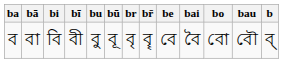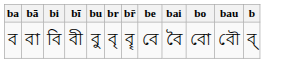- column: bū | বূ
